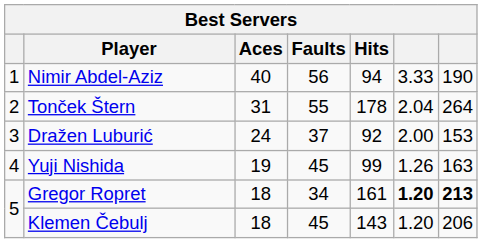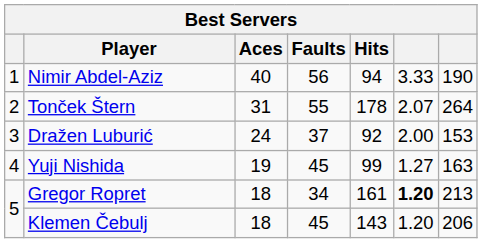Tonček Štern | column 6: 2.04 -> 2.07
Yuji Nishida | column 6: 1.26 -> 1.27
Gregor Ropret | column 7: bold -> normal
